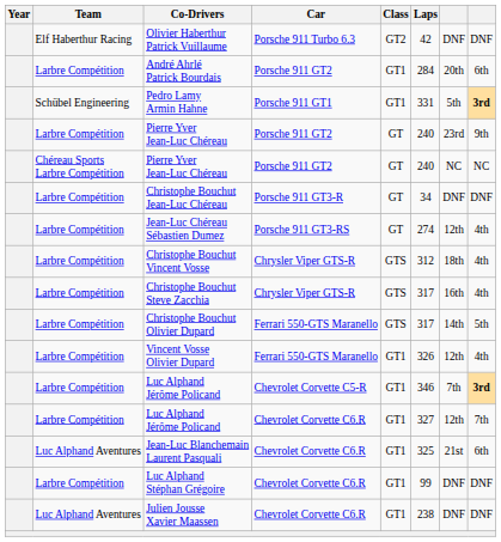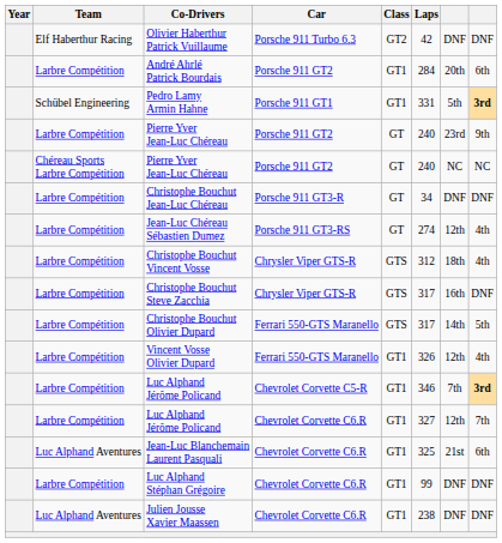Christophe Bouchut Steve Zacchia | column 8: 4th -> DNF
